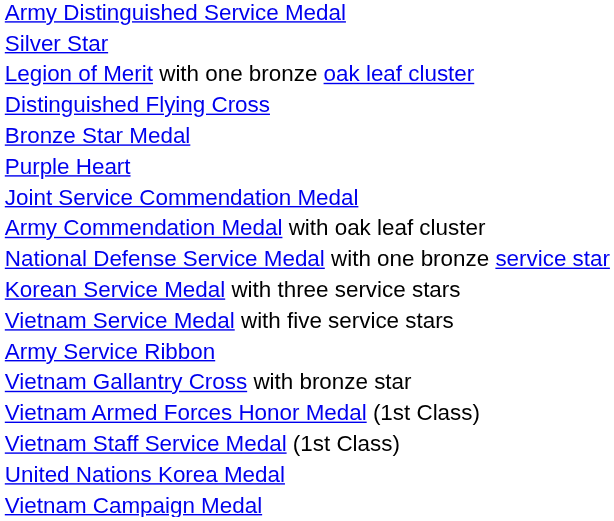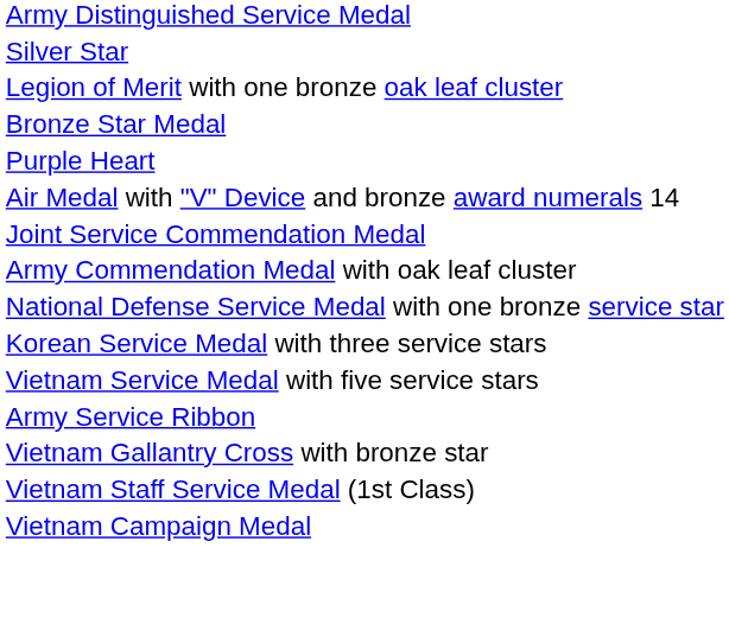- row: Distinguished Flying Cross
+ row: Air Medal with "V" Device and bronze award numerals 14
- row: Vietnam Armed Forces Honor Medal (1st Class)
- row: United Nations Korea Medal
